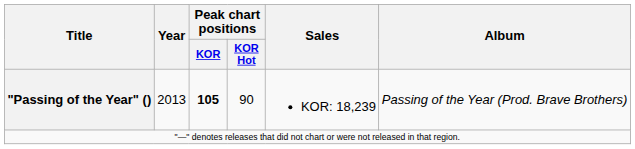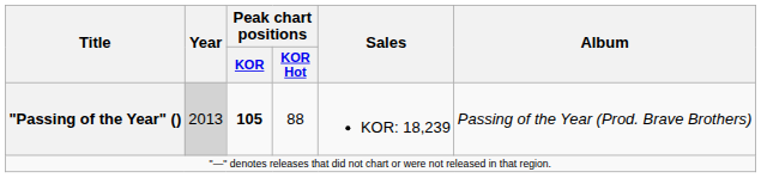"Passing of the Year" () | Year: no background -> lightgrey background
"Passing of the Year" () | Peak chart positions / KOR Hot: 90 -> 88
